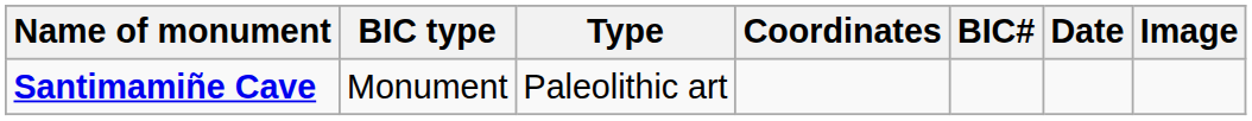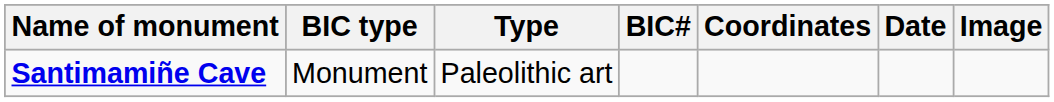columns swapped: Coordinates <-> BIC#
